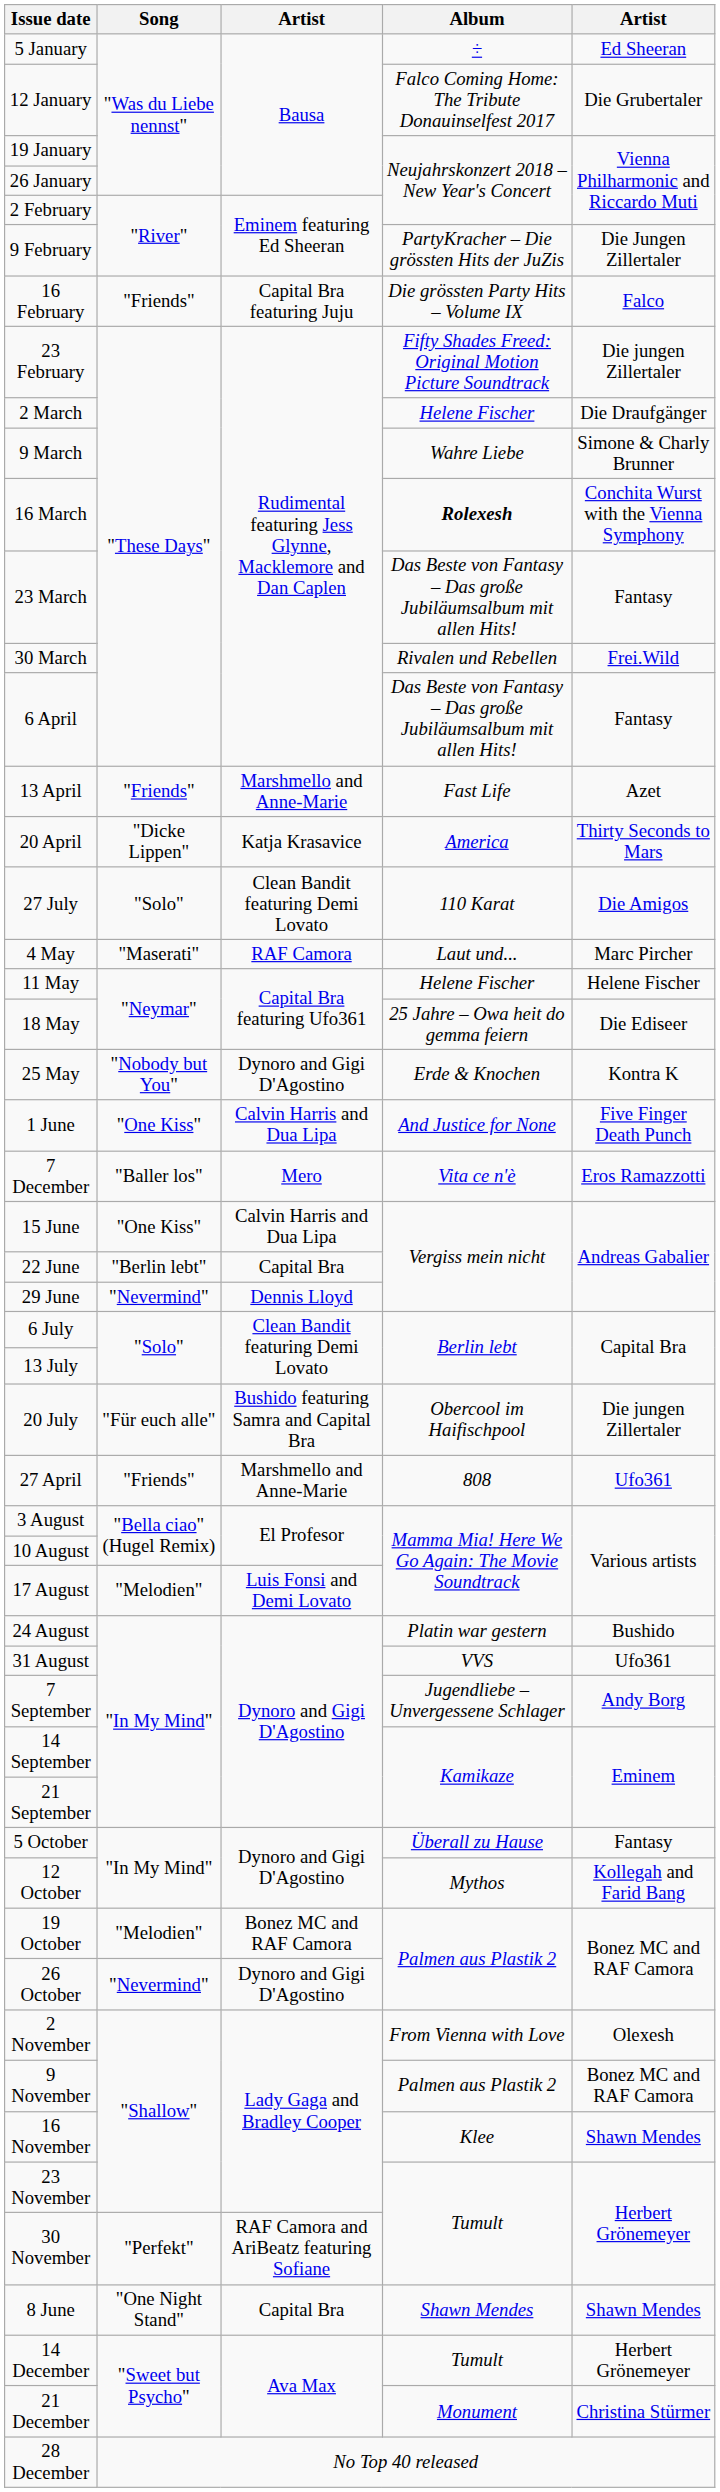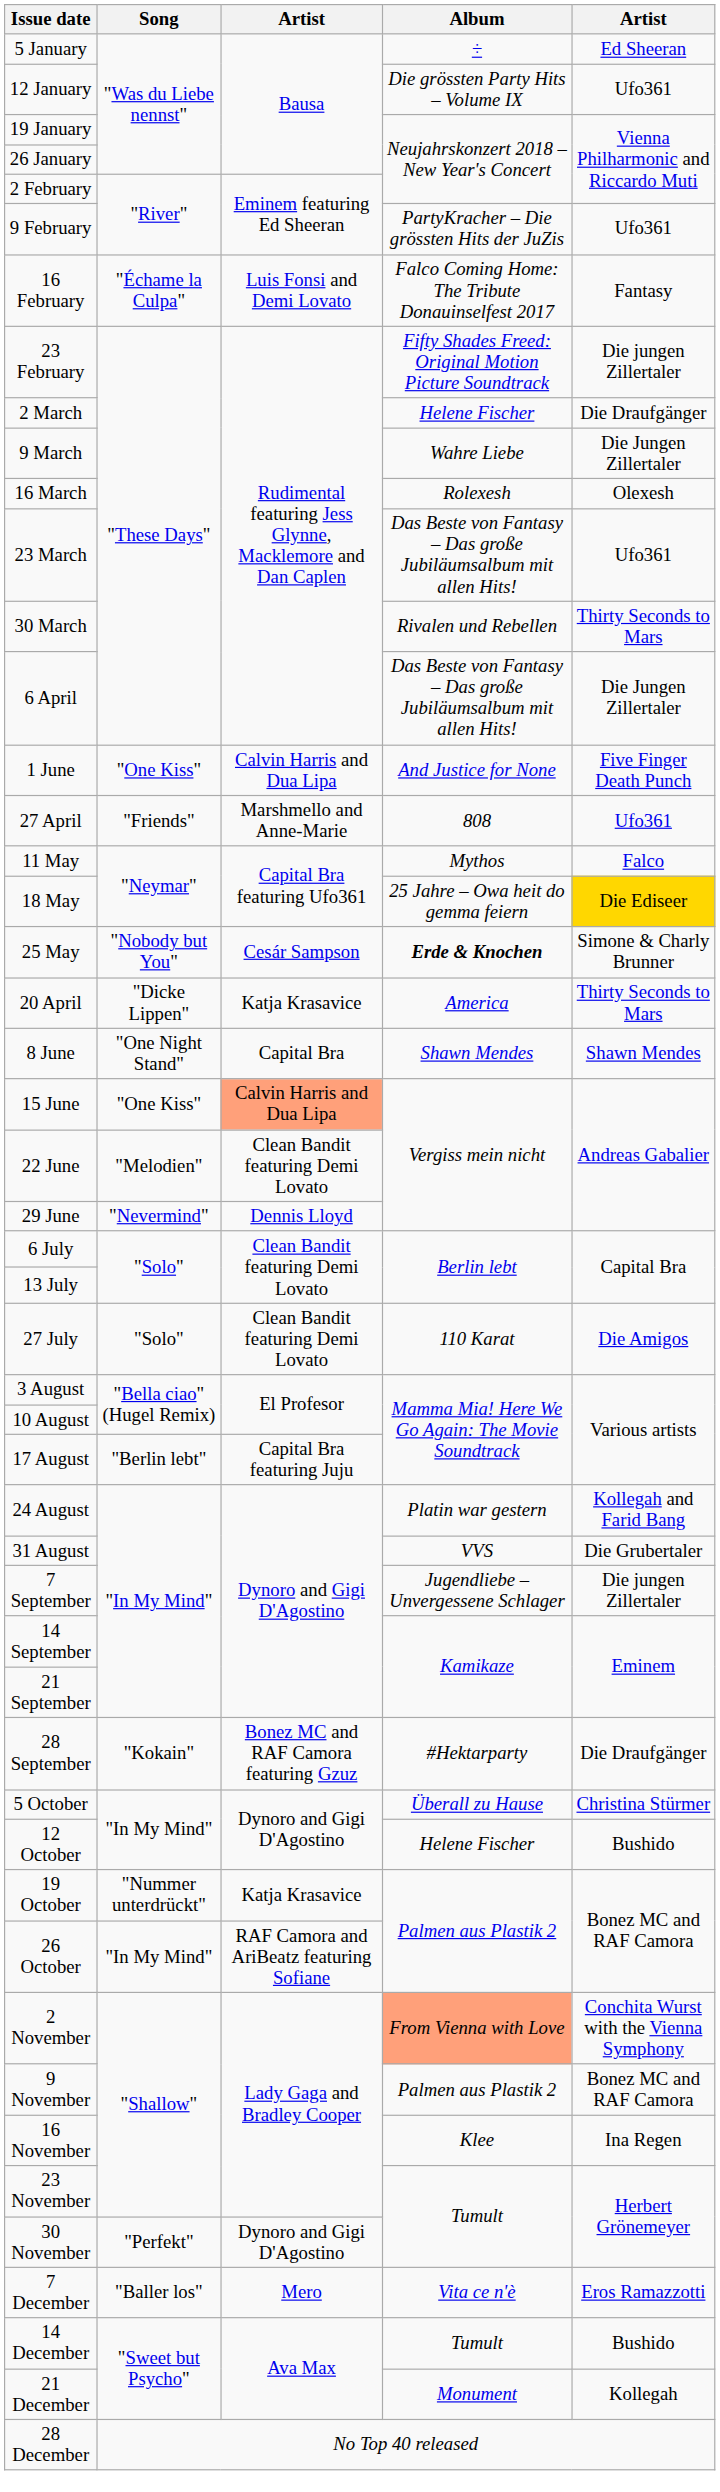12 January | Album: Falco Coming Home: The Tribute Donauinselfest 2017 -> Die grössten Party Hits – Volume IX
12 January | column 5: Die Grubertaler -> Ufo361
9 February | column 5: Die Jungen Zillertaler -> Ufo361
16 February | Song: "Friends" -> "Échame la Culpa"
16 February | column 3: Capital Bra featuring Juju -> Luis Fonsi and Demi Lovato
16 February | Album: Die grössten Party Hits – Volume IX -> Falco Coming Home: The Tribute Donauinselfest 2017
16 February | column 5: Falco -> Fantasy
9 March | column 5: Simone & Charly Brunner -> Die Jungen Zillertaler
16 March | Album: bold -> normal
16 March | column 5: Conchita Wurst with the Vienna Symphony -> Olexesh
23 March | column 5: Fantasy -> Ufo361
30 March | column 5: Frei.Wild -> Thirty Seconds to Mars
6 April | column 5: Fantasy -> Die Jungen Zillertaler
- row: 13 April | "Friends" | Marshmello and Anne-Marie | Fast Life | Azet
rows swapped: 20 April <-> 1 June
rows swapped: 27 April <-> 27 July
- row: 4 May | "Maserati" | RAF Camora | Laut und... | Marc Pircher
11 May | Album: Helene Fischer -> Mythos
11 May | column 5: Helene Fischer -> Falco
18 May | column 5: no background -> gold background
25 May | column 3: Dynoro and Gigi D'Agostino -> Cesár Sampson
25 May | Album: normal -> bold
25 May | column 5: Kontra K -> Simone & Charly Brunner
rows swapped: 8 June <-> 7 December
15 June | column 3: no background -> lightsalmon background
22 June | Song: "Berlin lebt" -> "Melodien"
22 June | column 3: Capital Bra -> Clean Bandit featuring Demi Lovato
- row: 20 July | "Für euch alle" | Bushido featuring Samra and Capital Bra | Obercool im Haifischpool | Die jungen Zillertaler
17 August | Song: "Melodien" -> "Berlin lebt"
17 August | column 3: Luis Fonsi and Demi Lovato -> Capital Bra featuring Juju
24 August | column 5: Bushido -> Kollegah and Farid Bang
31 August | column 5: Ufo361 -> Die Grubertaler
7 September | column 5: Andy Borg -> Die jungen Zillertaler
+ row: 28 September | "Kokain" | Bonez MC and RAF Camora featuring Gzuz | #Hektarparty | Die Draufgänger
5 October | column 5: Fantasy -> Christina Stürmer
12 October | Album: Mythos -> Helene Fischer
12 October | column 5: Kollegah and Farid Bang -> Bushido
19 October | Song: "Melodien" -> "Nummer unterdrückt"
19 October | column 3: Bonez MC and RAF Camora -> Katja Krasavice
26 October | Song: "Nevermind" -> "In My Mind"
26 October | column 3: Dynoro and Gigi D'Agostino -> RAF Camora and AriBeatz featuring Sofiane
2 November | Album: no background -> lightsalmon background
2 November | column 5: Olexesh -> Conchita Wurst with the Vienna Symphony
16 November | column 5: Shawn Mendes -> Ina Regen
30 November | column 3: RAF Camora and AriBeatz featuring Sofiane -> Dynoro and Gigi D'Agostino
14 December | column 5: Herbert Grönemeyer -> Bushido
21 December | column 5: Christina Stürmer -> Kollegah
